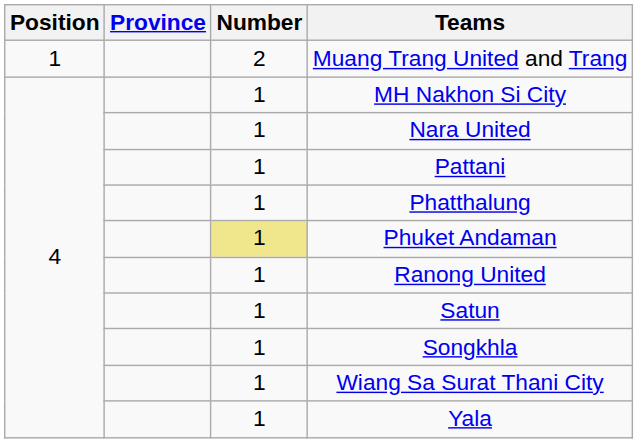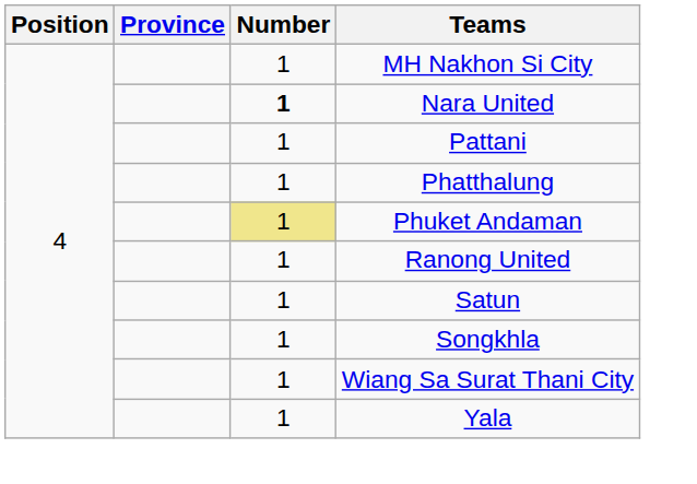- row: 1 | 2 | Muang Trang United and Trang
Nara United | Number: normal -> bold
